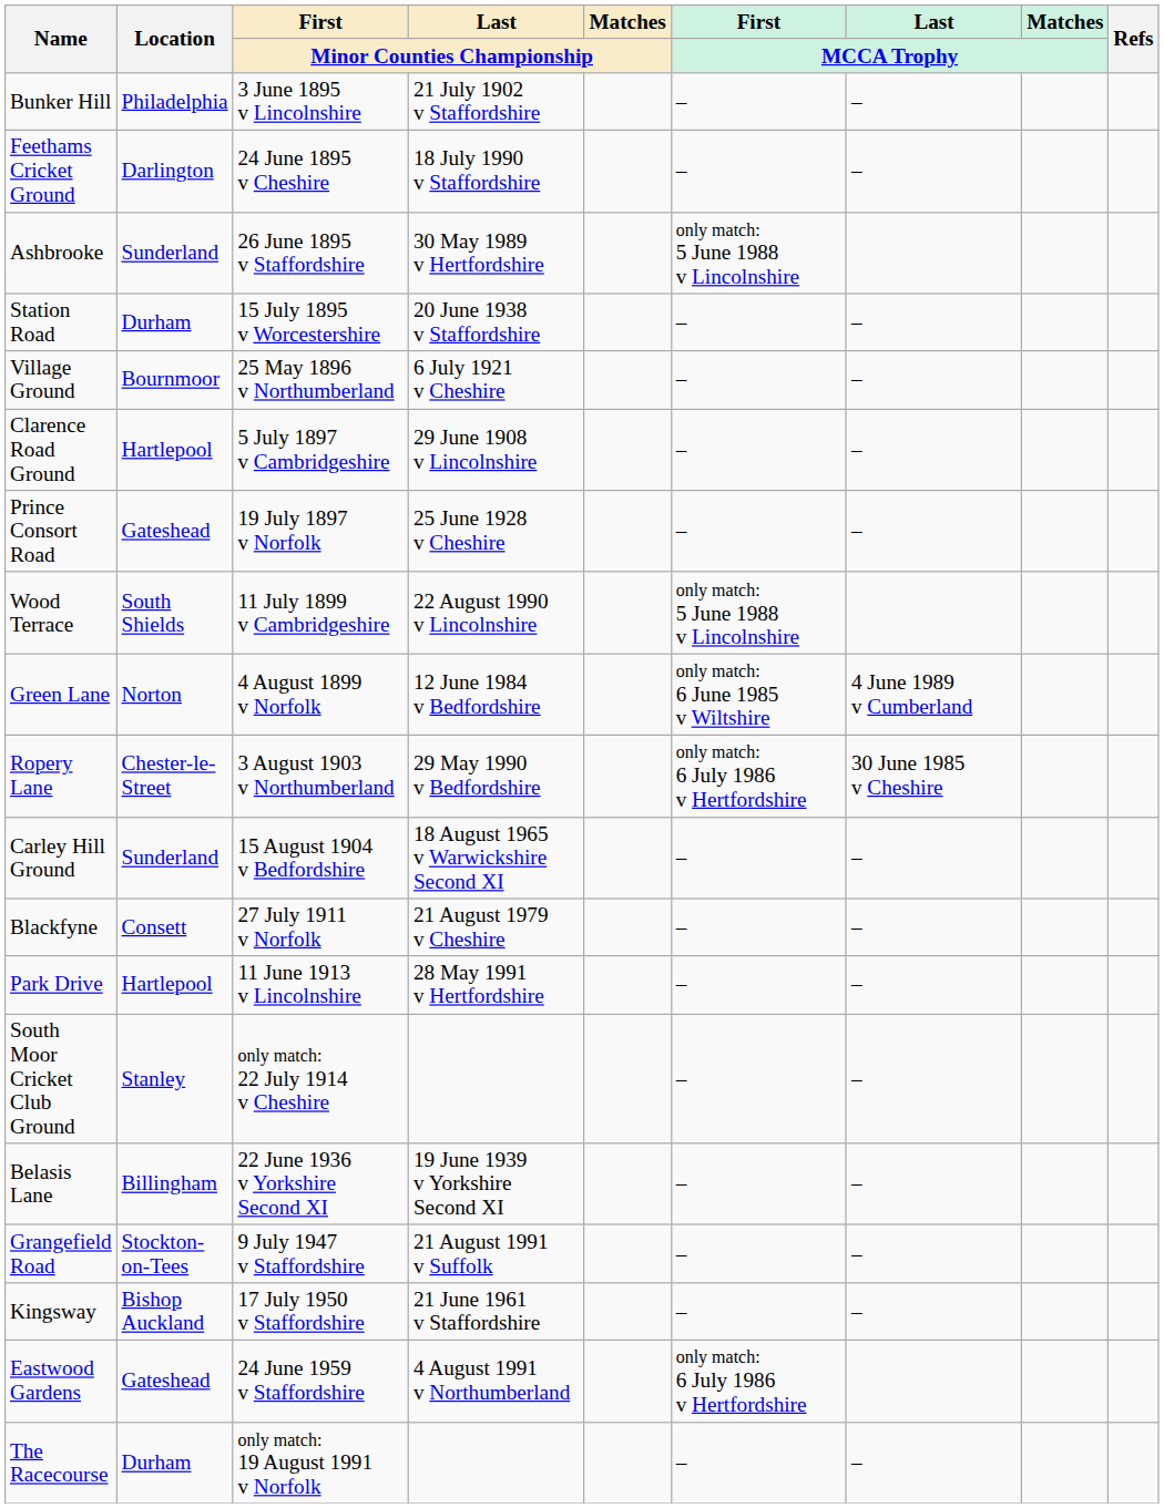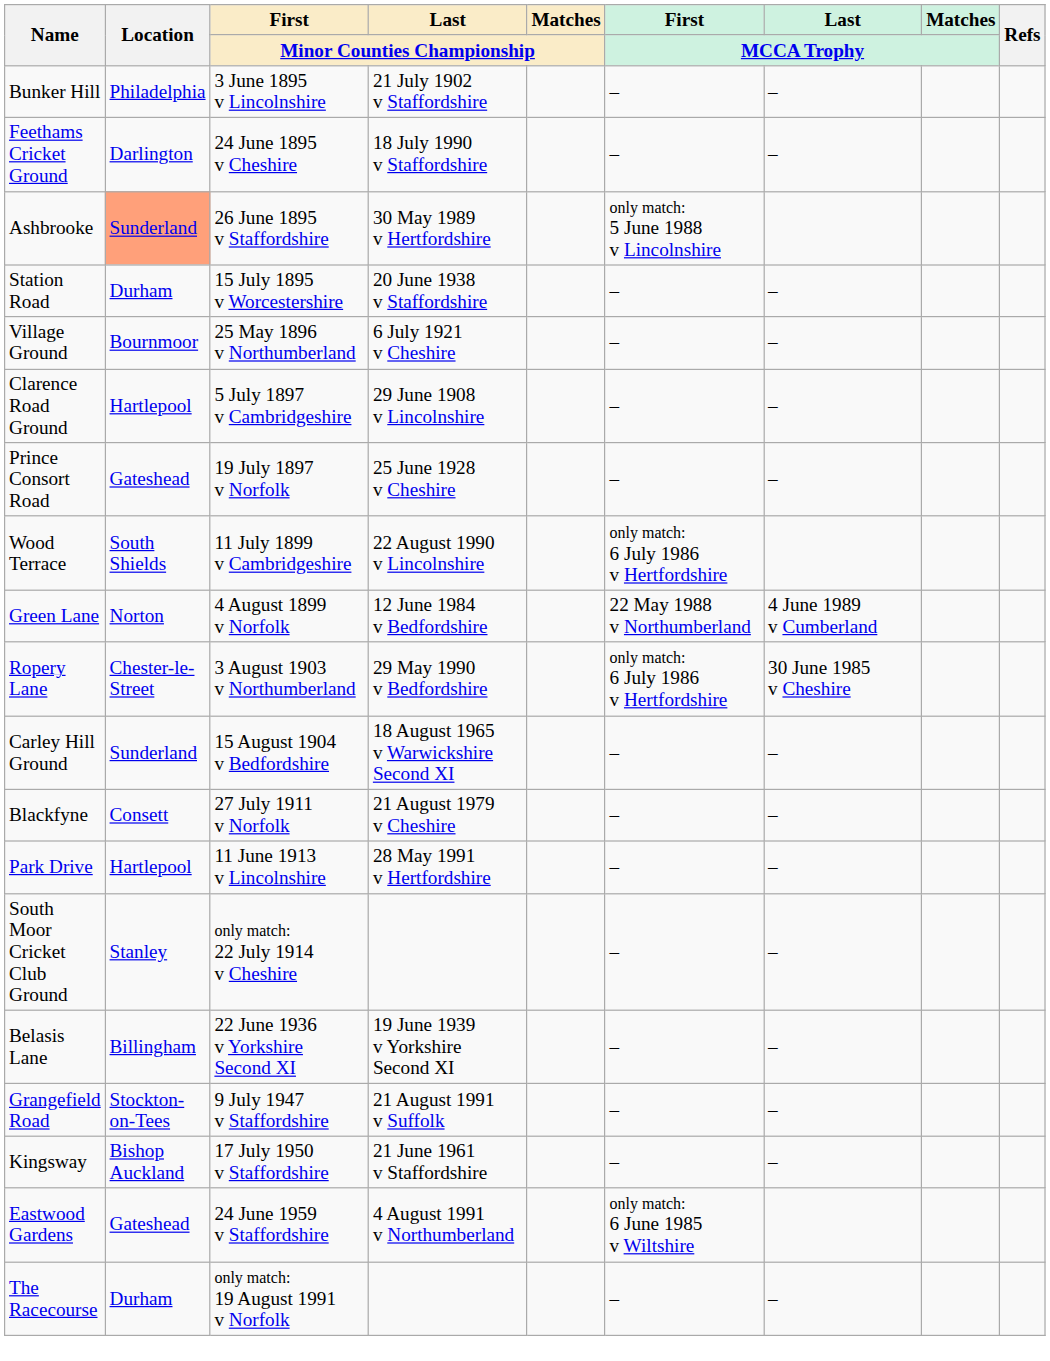Ashbrooke | Location: no background -> lightsalmon background
Wood Terrace | First / MCCA Trophy: only match: 5 June 1988 v Lincolnshire -> only match: 6 July 1986 v Hertfordshire
Green Lane | First / MCCA Trophy: only match: 6 June 1985 v Wiltshire -> 22 May 1988 v Northumberland
Eastwood Gardens | First / MCCA Trophy: only match: 6 July 1986 v Hertfordshire -> only match: 6 June 1985 v Wiltshire
